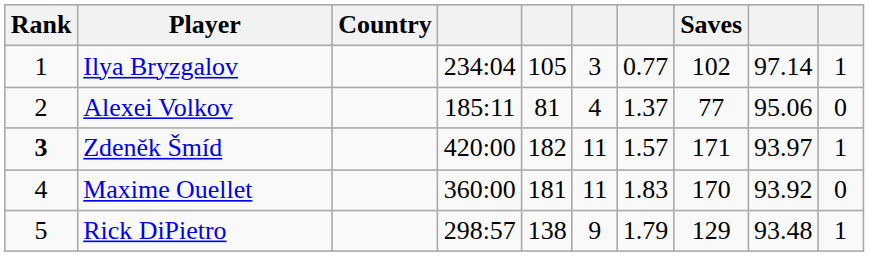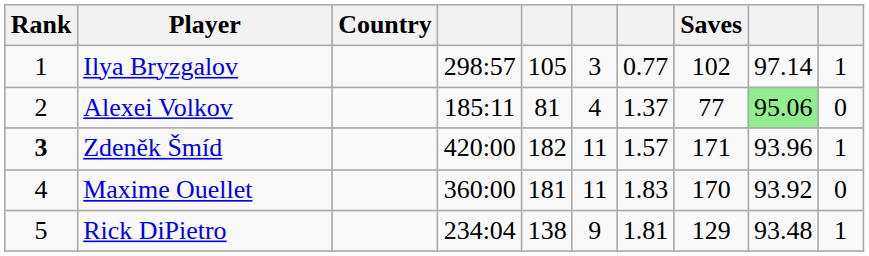Ilya Bryzgalov | column 4: 234:04 -> 298:57
Alexei Volkov | column 9: no background -> lightgreen background
Zdeněk Šmíd | column 9: 93.97 -> 93.96
Rick DiPietro | column 4: 298:57 -> 234:04
Rick DiPietro | column 7: 1.79 -> 1.81
